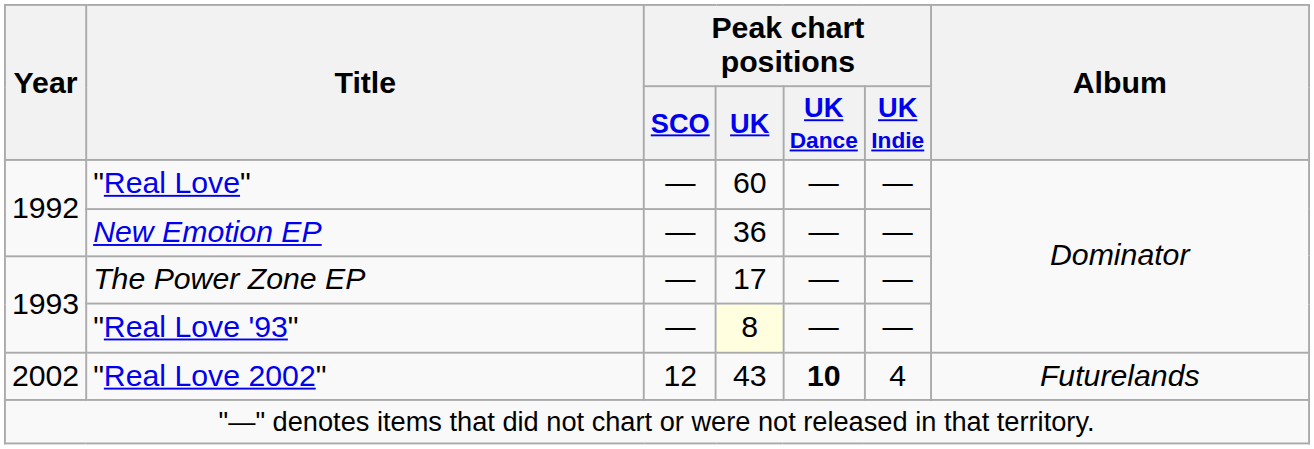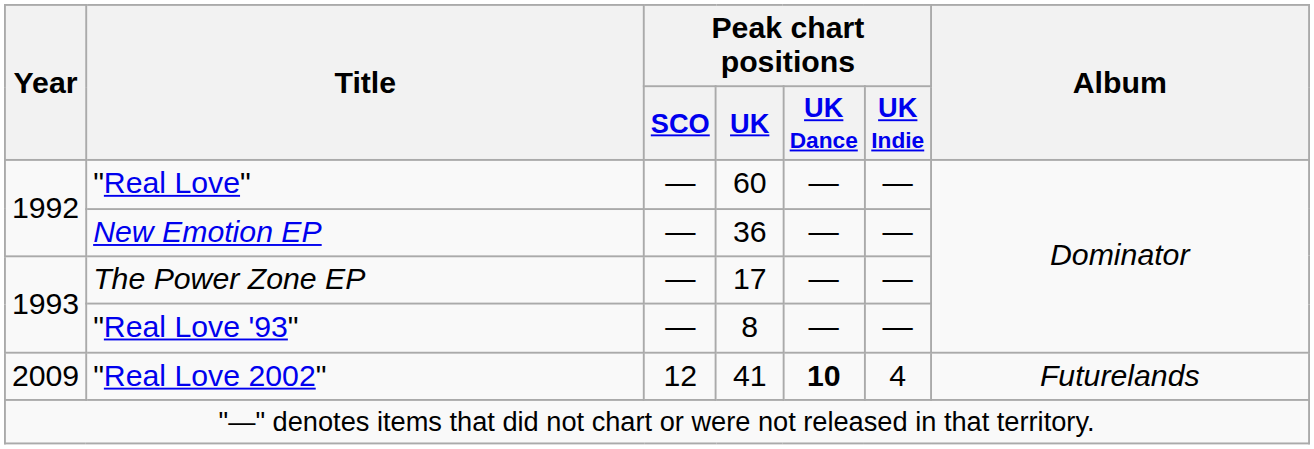"Real Love '93" | Peak chart positions / UK: lightyellow background -> no background
"Real Love 2002" | Year: 2002 -> 2009
"Real Love 2002" | Peak chart positions / UK: 43 -> 41
